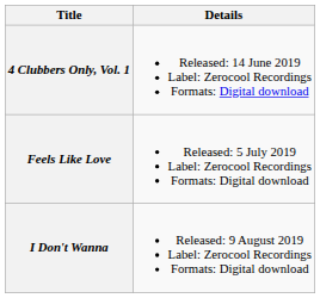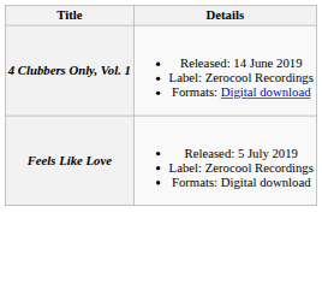- row: I Don't Wanna | Released: 9 August 2019 Label: Zerocool Recordings Formats: Digital download
